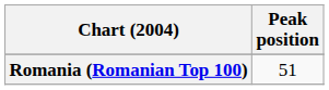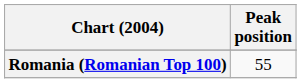Romania (Romanian Top 100) | Peak position: 51 -> 55
